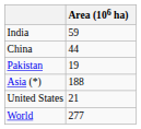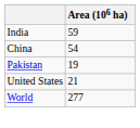China | Area (106 ha): 44 -> 54
- row: Asia (*) | 188
